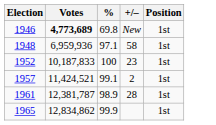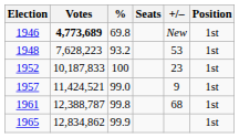+ column: Seats
1948 | Votes: 6,959,936 -> 7,628,223
1948 | %: 97.1 -> 93.2
1948 | +/–: 58 -> 53
1957 | %: 99.1 -> 99.0
1957 | +/–: 2 -> 9
1961 | Votes: 12,381,787 -> 12,388,787
1961 | %: 98.9 -> 99.8
1961 | +/–: 28 -> 68
